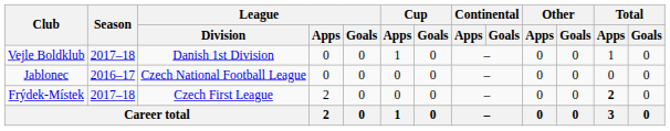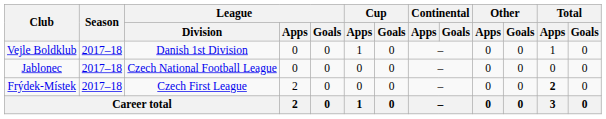Jablonec | Season: 2016–17 -> 2017–18
